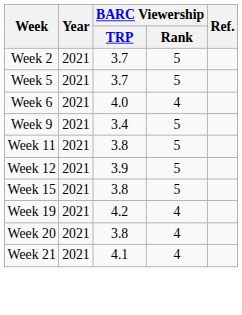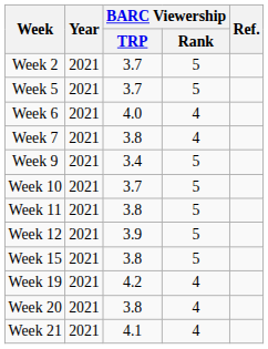+ row: Week 7 | 2021 | 3.8 | 4
+ row: Week 10 | 2021 | 3.7 | 5
